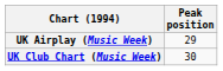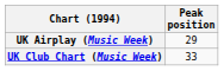UK Club Chart (Music Week) | Peak position: 30 -> 33
